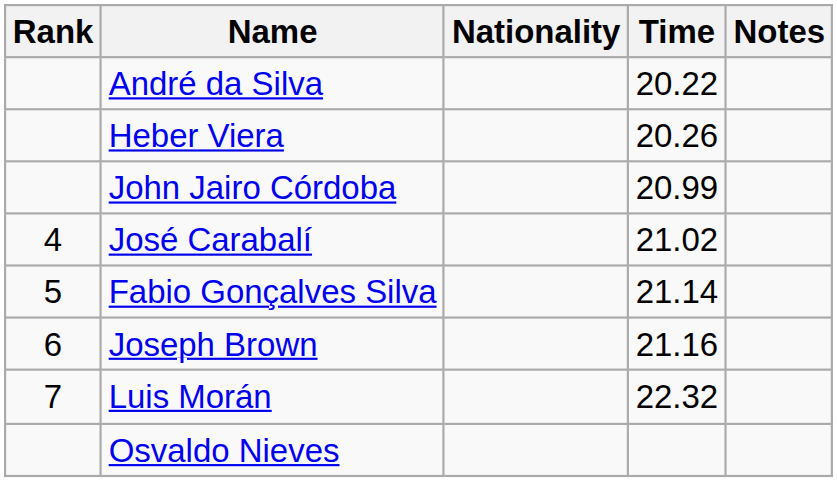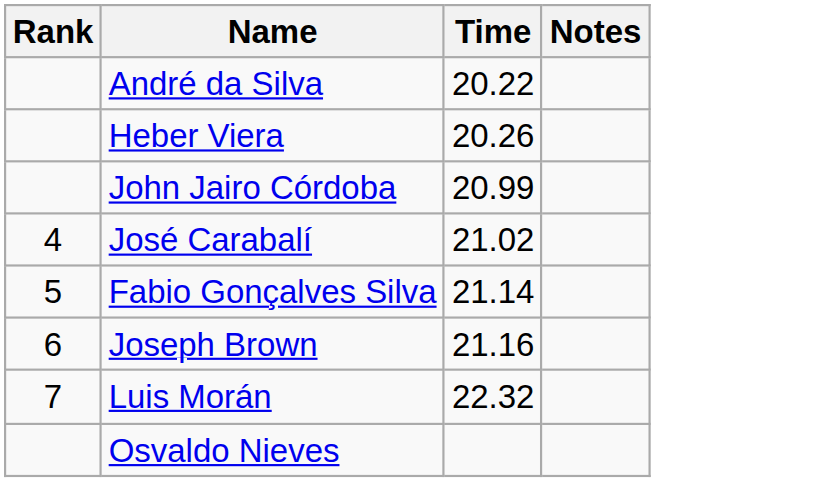- column: Nationality
